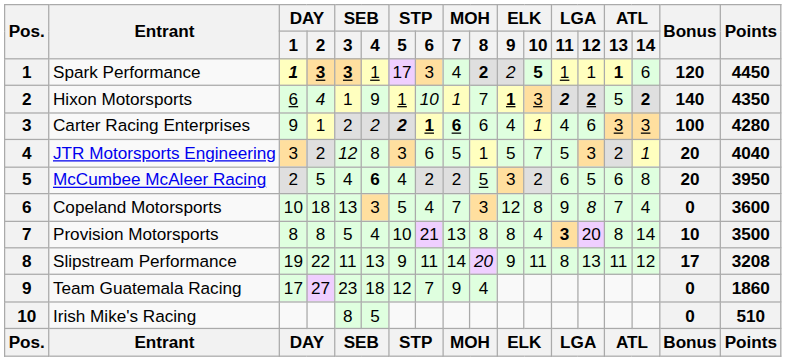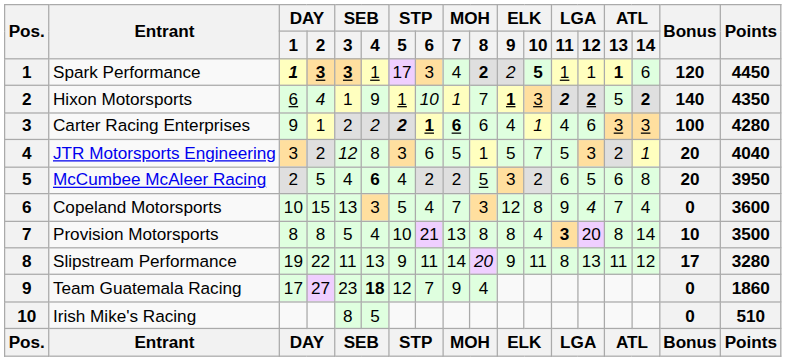Copeland Motorsports | DAY / 2: 18 -> 15
Copeland Motorsports | LGA / 12: 8 -> 4
Slipstream Performance | Points: 3208 -> 3280
Team Guatemala Racing | SEB / 4: normal -> bold
